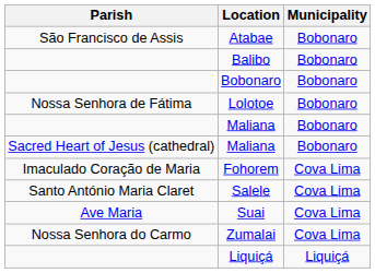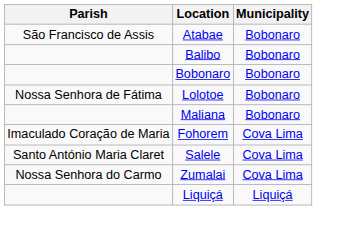- row: Sacred Heart of Jesus (cathedral) | Maliana | Bobonaro
- row: Ave Maria | Suai | Cova Lima
